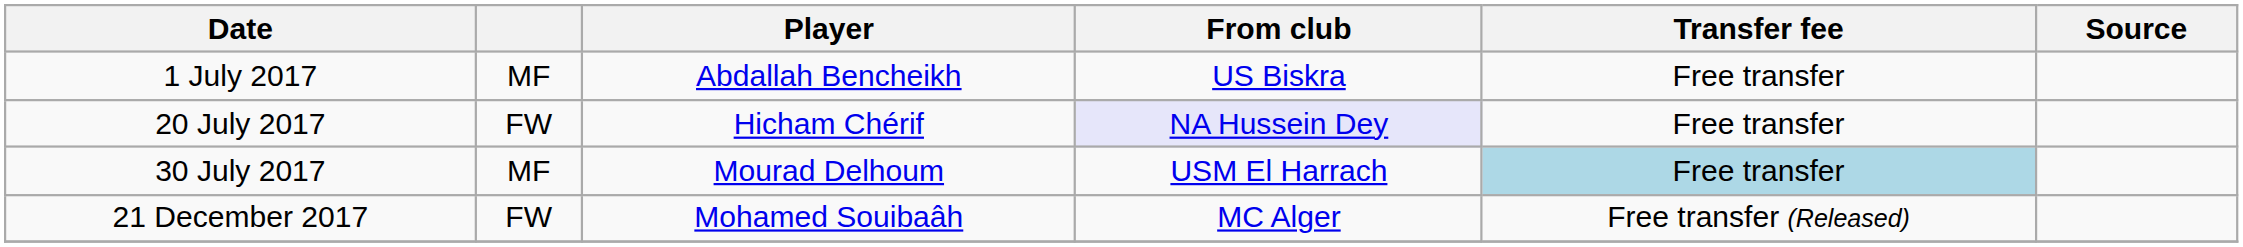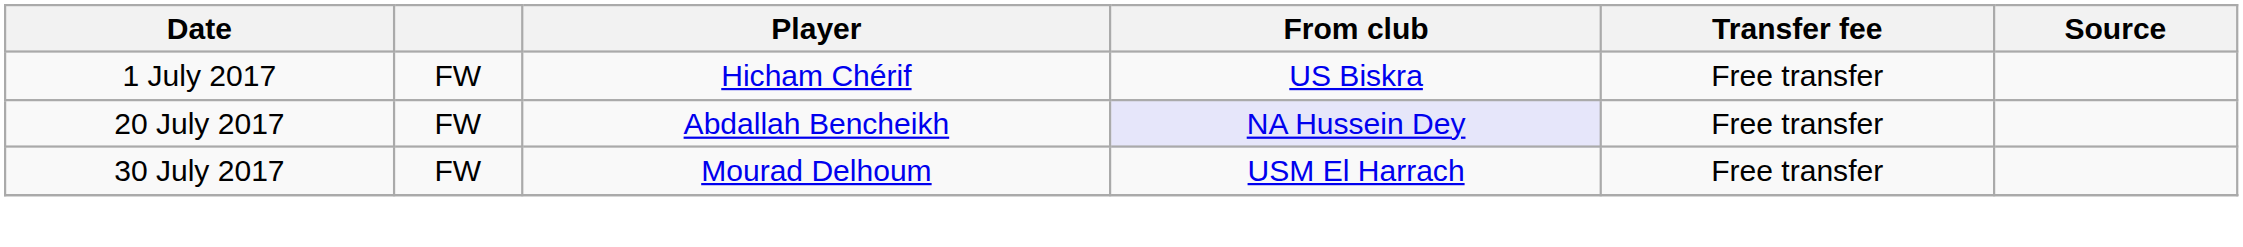1 July 2017 | column 2: MF -> FW
1 July 2017 | Player: Abdallah Bencheikh -> Hicham Chérif
20 July 2017 | Player: Hicham Chérif -> Abdallah Bencheikh
30 July 2017 | column 2: MF -> FW
30 July 2017 | Transfer fee: lightblue background -> no background
- row: 21 December 2017 | FW | Mohamed Souibaâh | MC Alger | Free transfer (Released)
